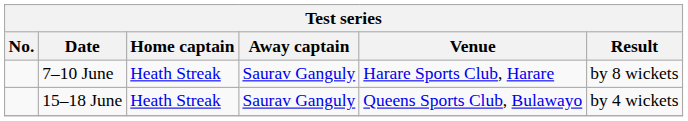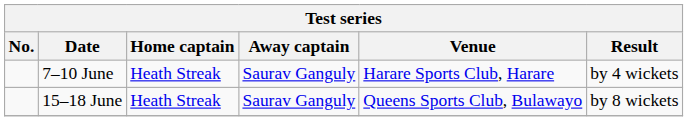7–10 June | Result: by 8 wickets -> by 4 wickets
15–18 June | Result: by 4 wickets -> by 8 wickets
